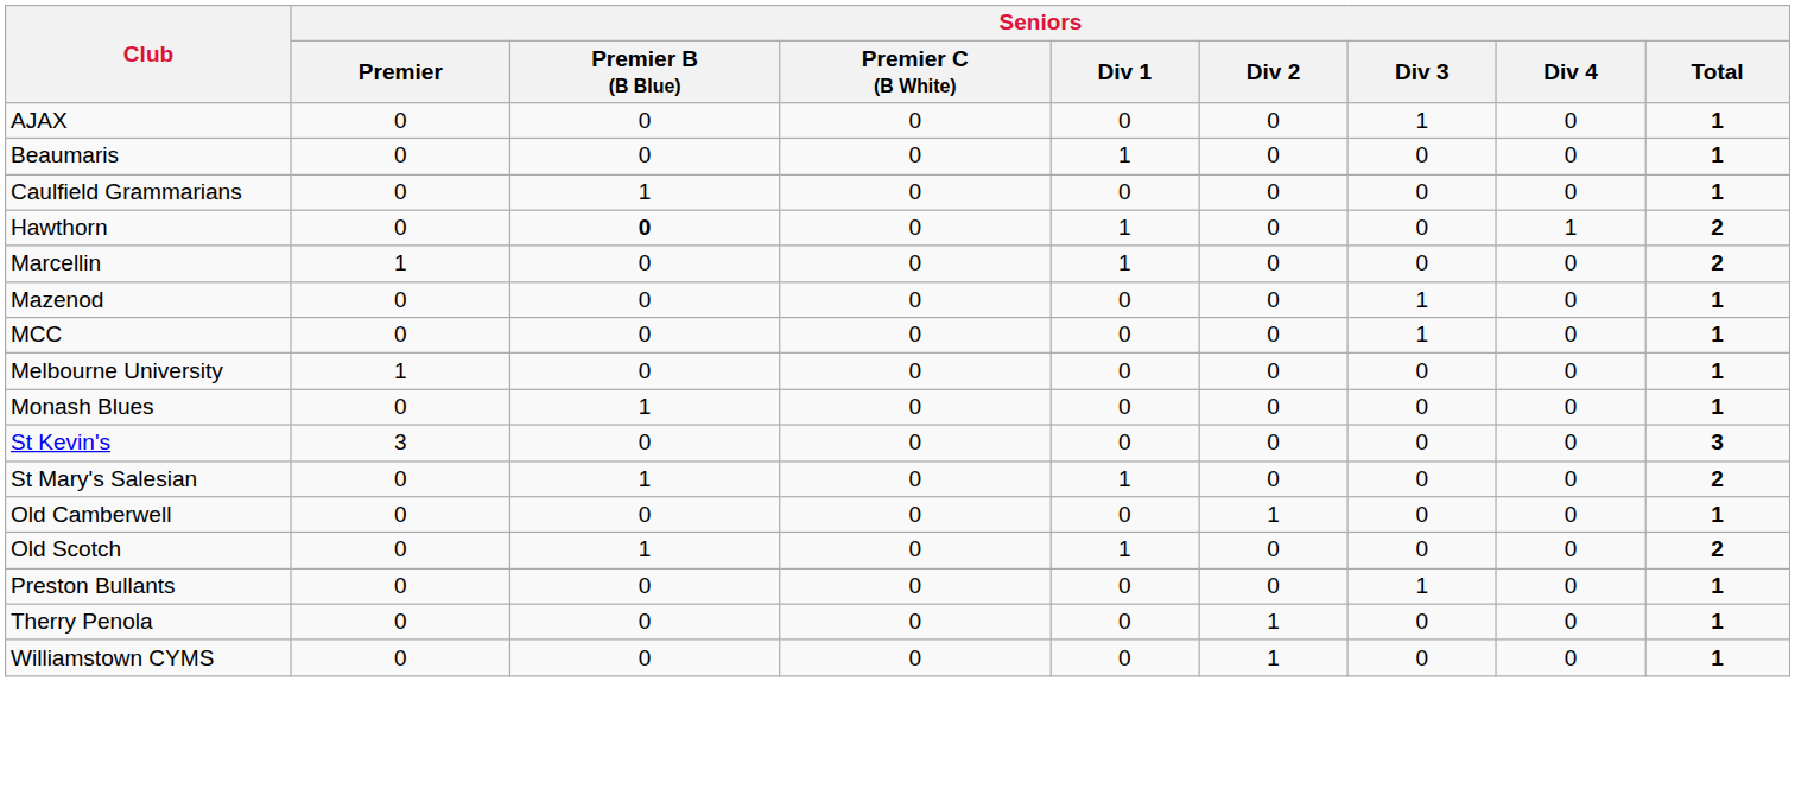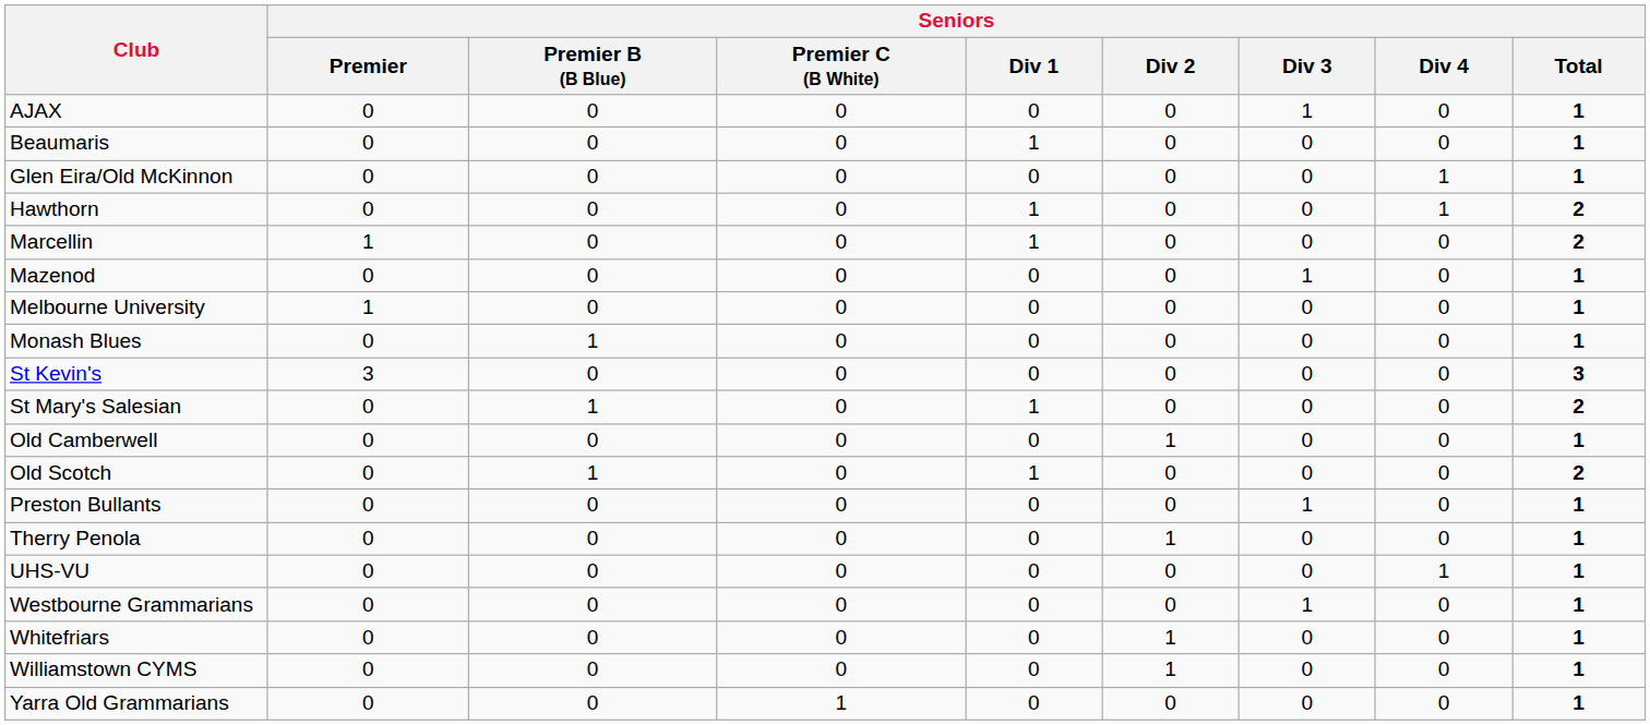- row: Caulfield Grammarians | 0 | 1 | 0 | 0 | 0 | 0 | 0 | 1
+ row: Glen Eira/Old McKinnon | 0 | 0 | 0 | 0 | 0 | 0 | 1 | 1
Hawthorn | Seniors / Premier B (B Blue): bold -> normal
- row: MCC | 0 | 0 | 0 | 0 | 0 | 1 | 0 | 1
+ row: UHS-VU | 0 | 0 | 0 | 0 | 0 | 0 | 1 | 1
+ row: Westbourne Grammarians | 0 | 0 | 0 | 0 | 0 | 1 | 0 | 1
+ row: Whitefriars | 0 | 0 | 0 | 0 | 1 | 0 | 0 | 1
+ row: Yarra Old Grammarians | 0 | 0 | 1 | 0 | 0 | 0 | 0 | 1
